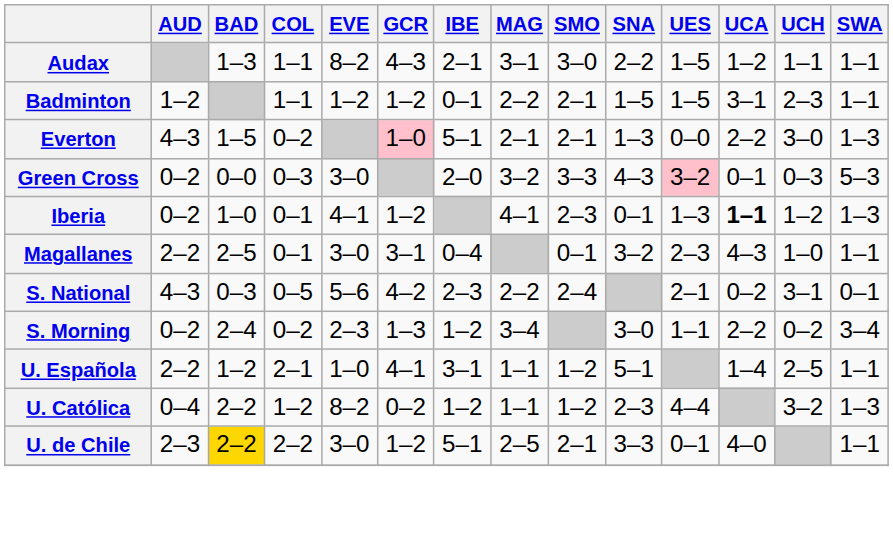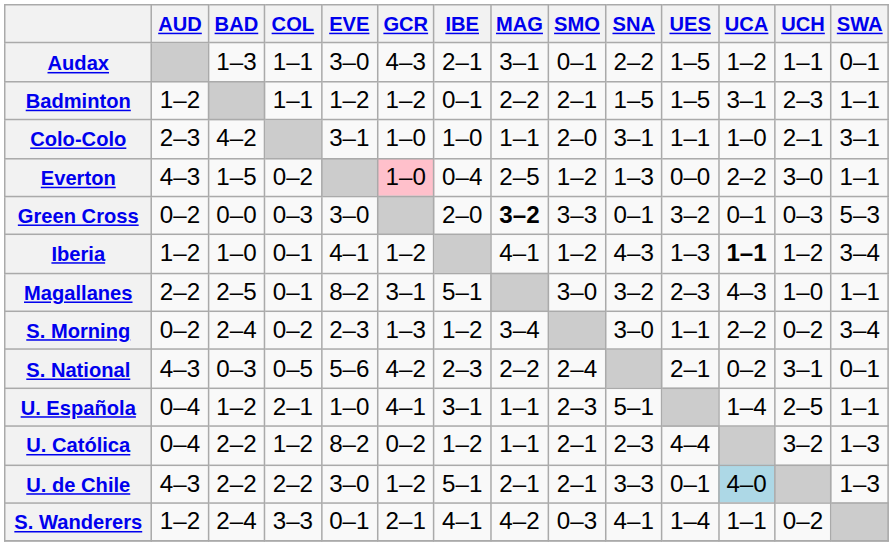Audax | EVE: 8–2 -> 3–0
Audax | SMO: 3–0 -> 0–1
Audax | SWA: 1–1 -> 0–1
+ row: Colo-Colo | 2–3 | 4–2 | 3–1 | 1–0 | 1–0 | 1–1 | 2–0 | 3–1 | 1–1 | 1–0 | 2–1 | 3–1
Everton | IBE: 5–1 -> 0–4
Everton | MAG: 2–1 -> 2–5
Everton | SMO: 2–1 -> 1–2
Everton | SWA: 1–3 -> 1–1
Green Cross | MAG: normal -> bold
Green Cross | SNA: 4–3 -> 0–1
Green Cross | UES: pink background -> no background
Iberia | AUD: 0–2 -> 1–2
Iberia | SMO: 2–3 -> 1–2
Iberia | SNA: 0–1 -> 4–3
Iberia | SWA: 1–3 -> 3–4
Magallanes | EVE: 3–0 -> 8–2
Magallanes | IBE: 0–4 -> 5–1
Magallanes | SMO: 0–1 -> 3–0
rows swapped: S. Morning <-> S. National
U. Española | AUD: 2–2 -> 0–4
U. Española | SMO: 1–2 -> 2–3
U. Católica | SMO: 1–2 -> 2–1
U. de Chile | AUD: 2–3 -> 4–3
U. de Chile | BAD: gold background -> no background
U. de Chile | MAG: 2–5 -> 2–1
U. de Chile | UCA: no background -> lightblue background
U. de Chile | SWA: 1–1 -> 1–3
+ row: S. Wanderers | 1–2 | 2–4 | 3–3 | 0–1 | 2–1 | 4–1 | 4–2 | 0–3 | 4–1 | 1–4 | 1–1 | 0–2
